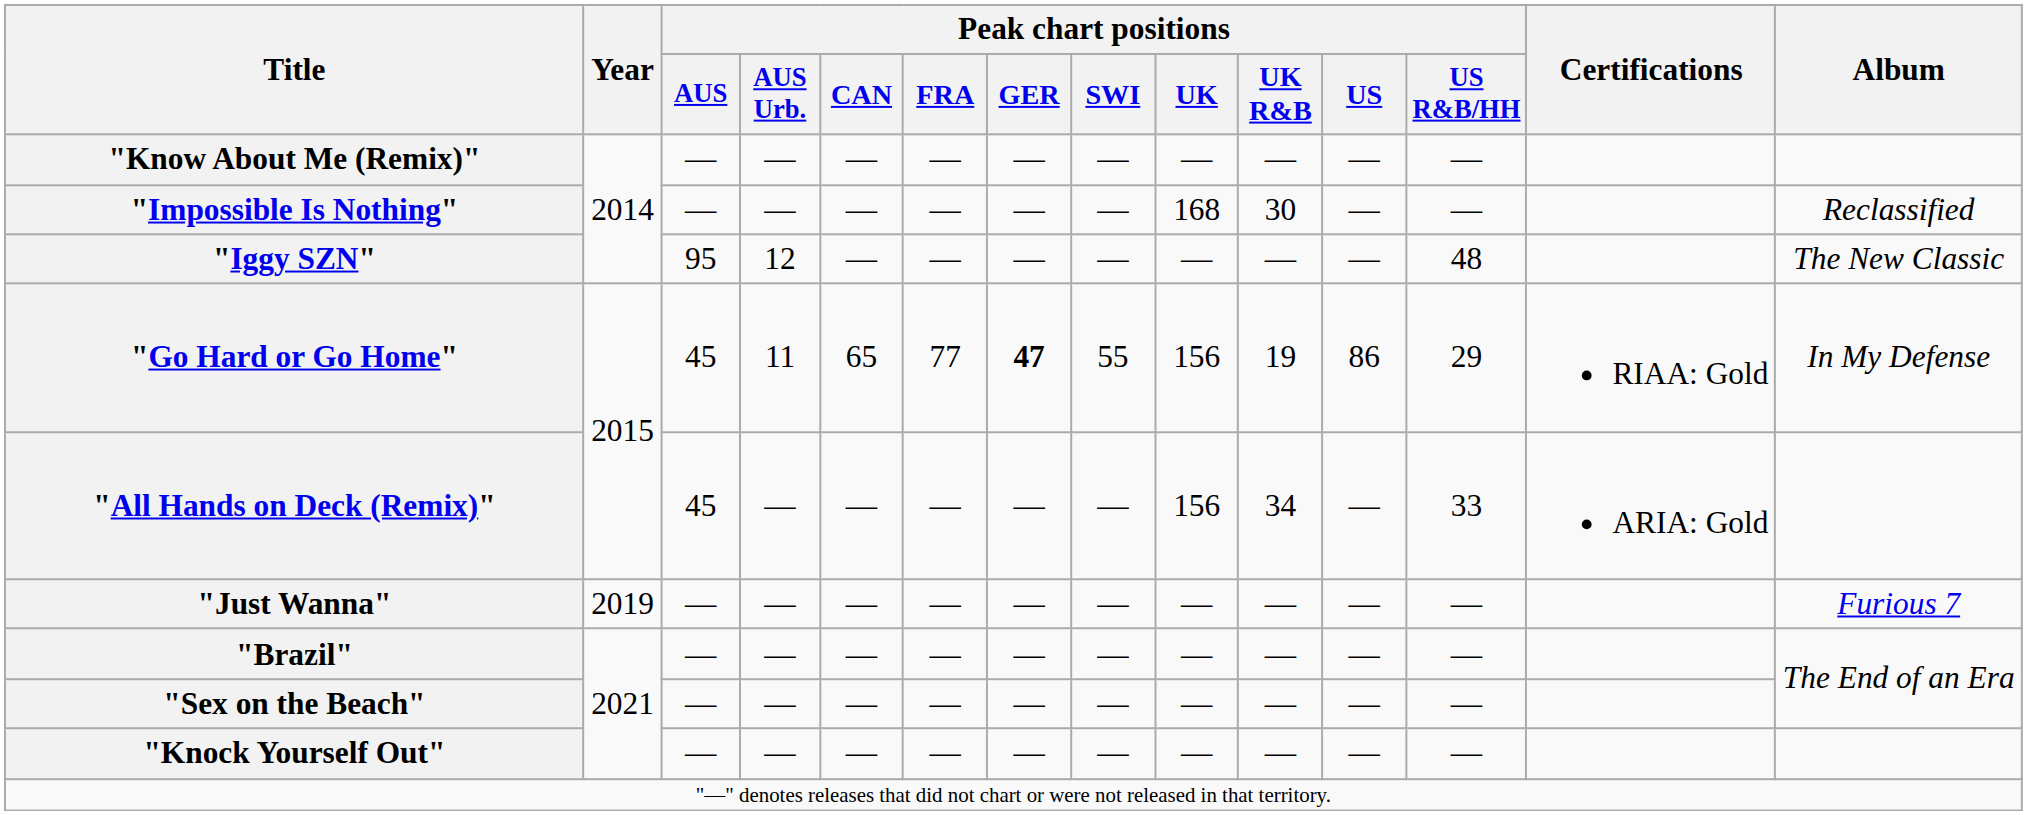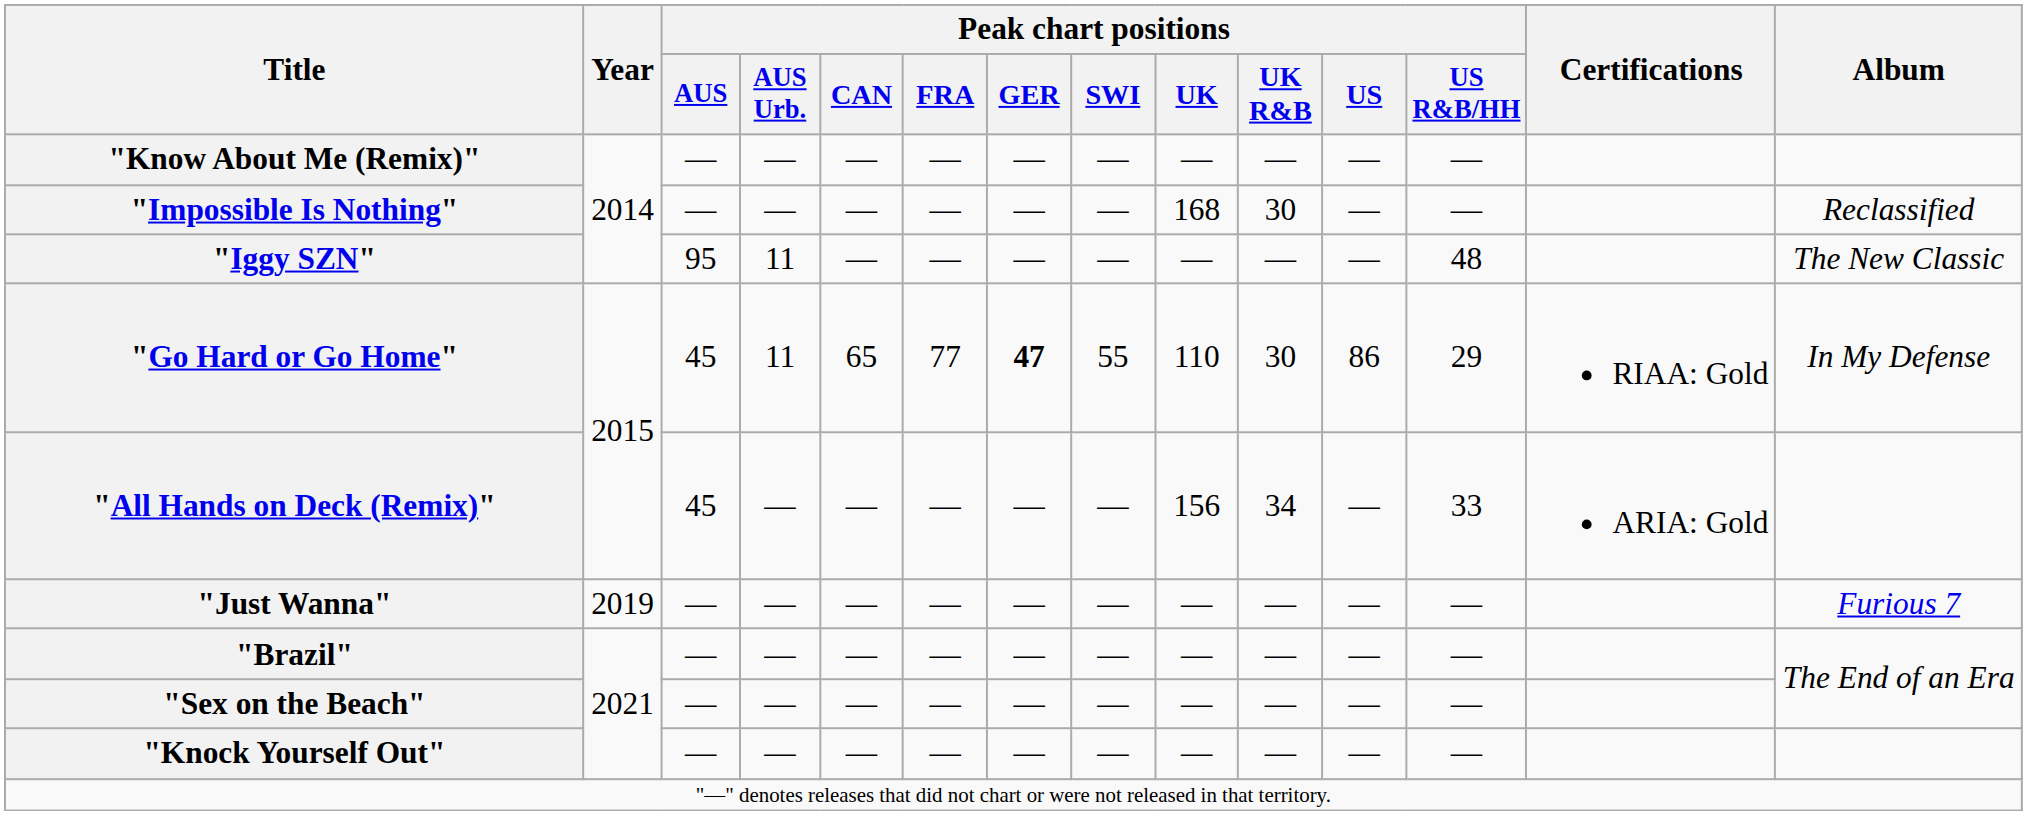"Iggy SZN" | Peak chart positions / AUS Urb.: 12 -> 11
"Go Hard or Go Home" | Peak chart positions / UK: 156 -> 110
"Go Hard or Go Home" | Peak chart positions / UK R&B: 19 -> 30
